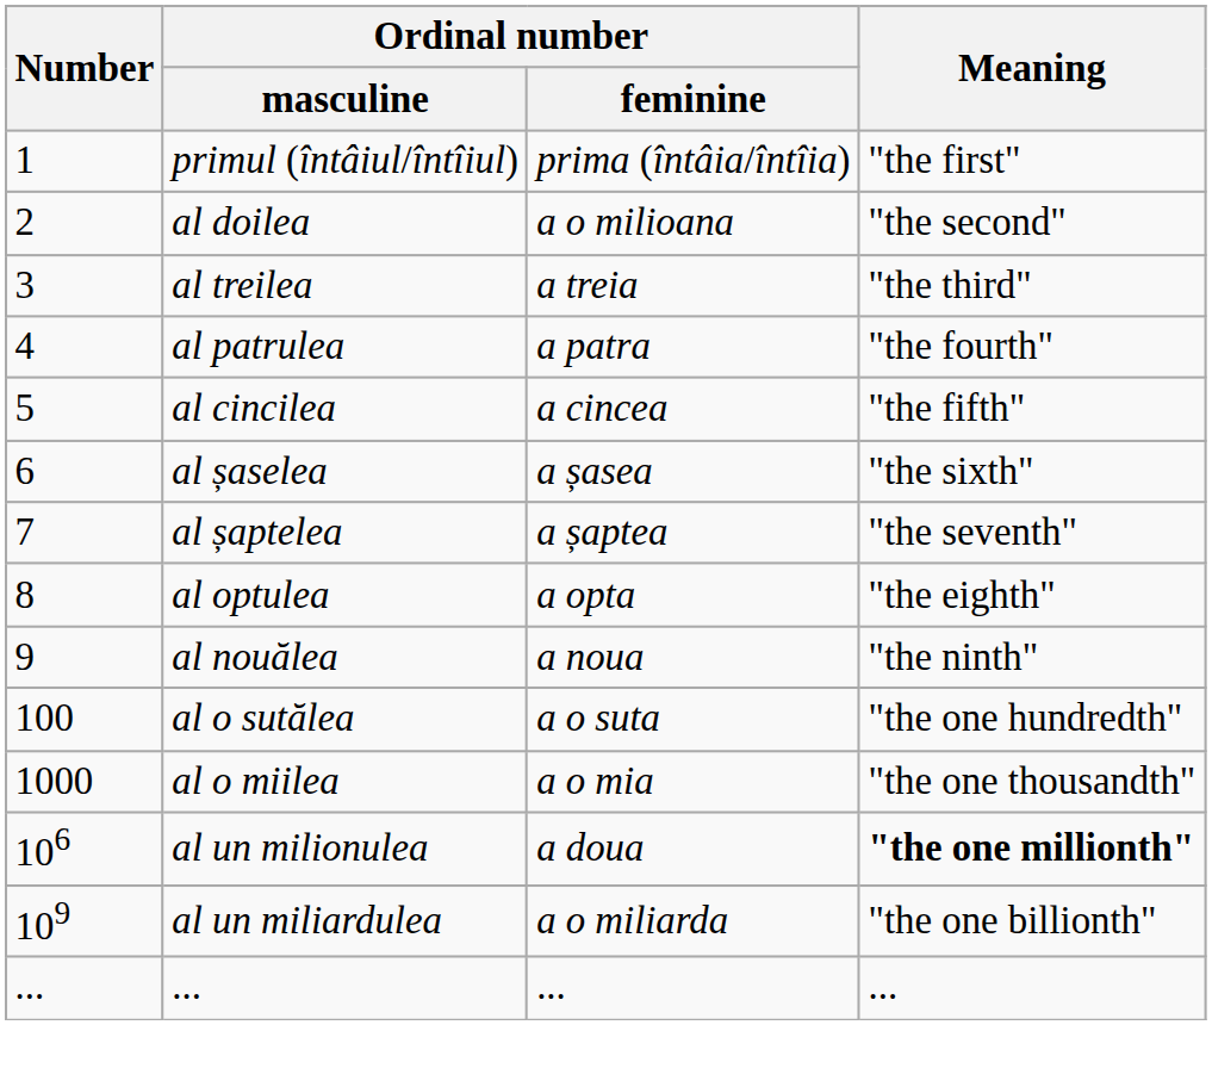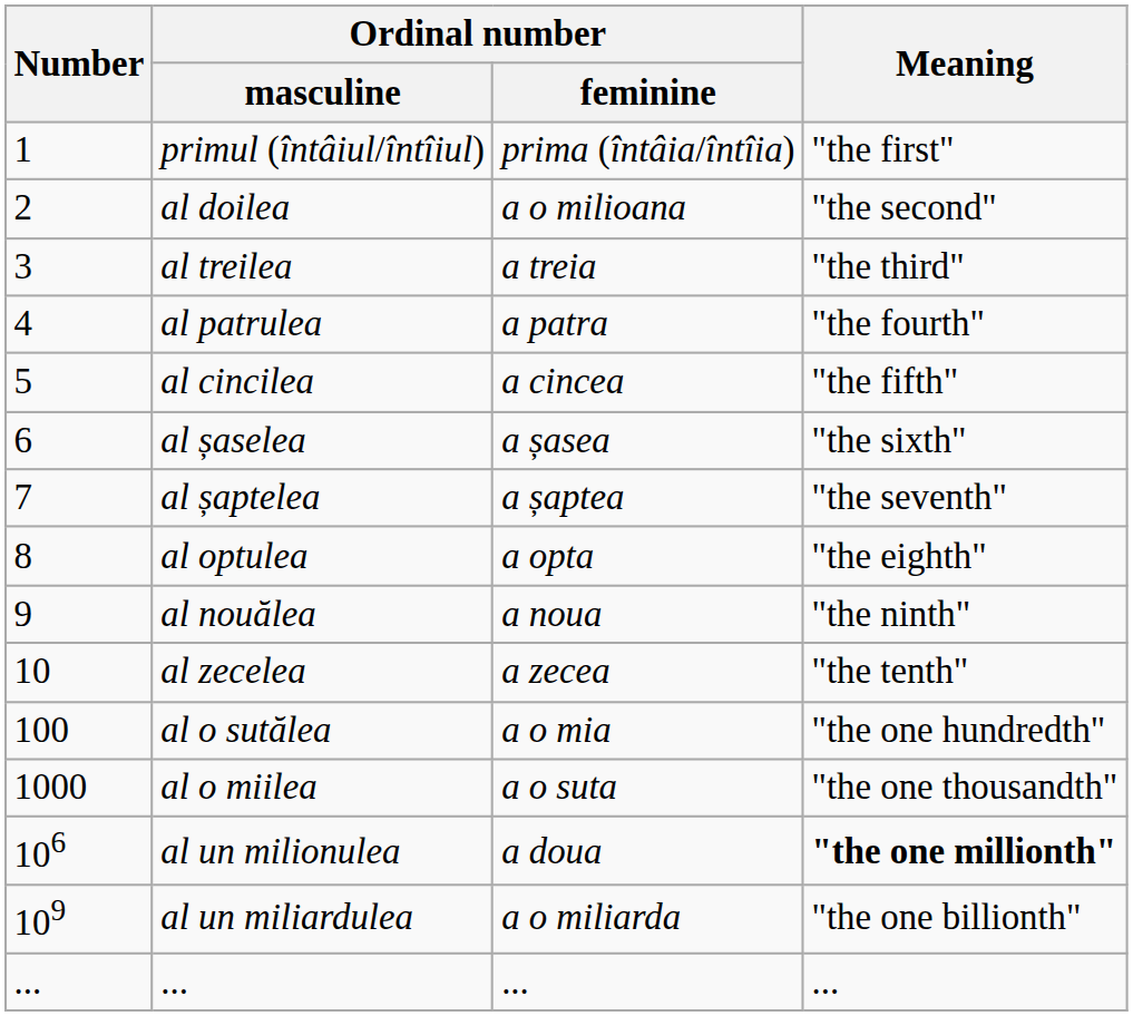+ row: 10 | al zecelea | a zecea | "the tenth"
al o sutălea | Ordinal number / feminine: a o suta -> a o mia
al o miilea | Ordinal number / feminine: a o mia -> a o suta
